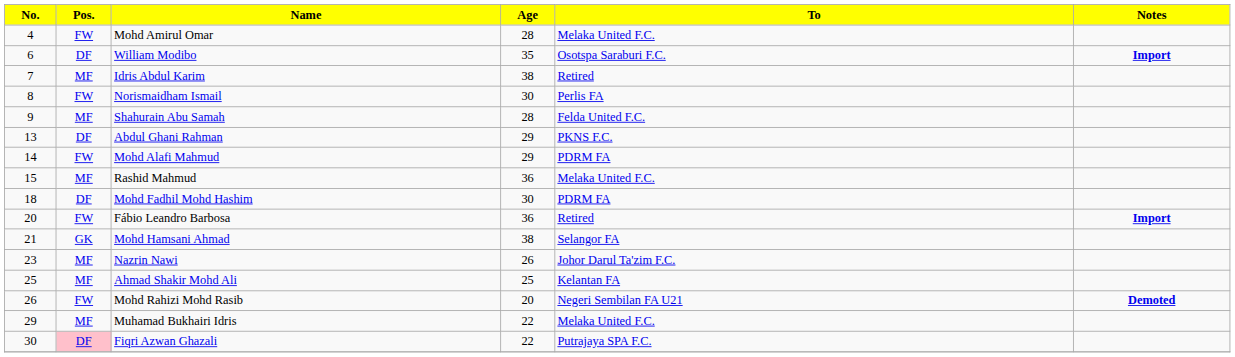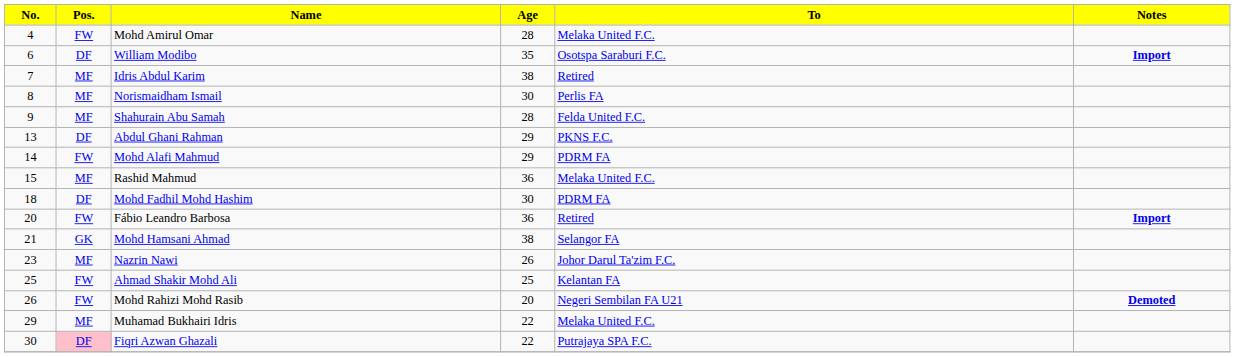Norismaidham Ismail | Pos.: FW -> MF
Ahmad Shakir Mohd Ali | Pos.: MF -> FW
